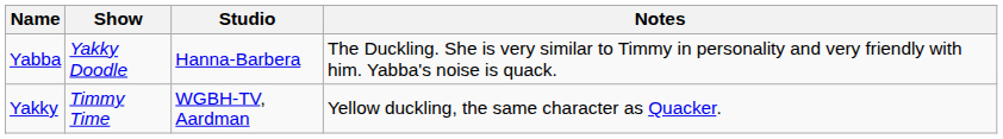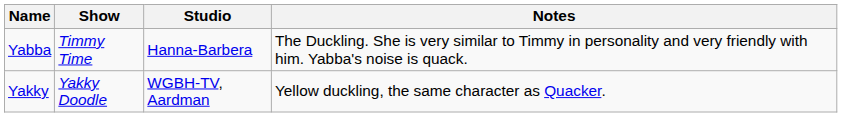Yabba | Show: Yakky Doodle -> Timmy Time
Yakky | Show: Timmy Time -> Yakky Doodle
